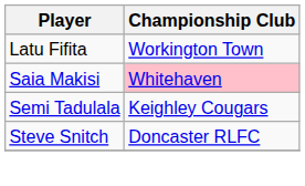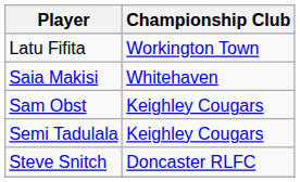Saia Makisi | Championship Club: pink background -> no background
+ row: Sam Obst | Keighley Cougars
